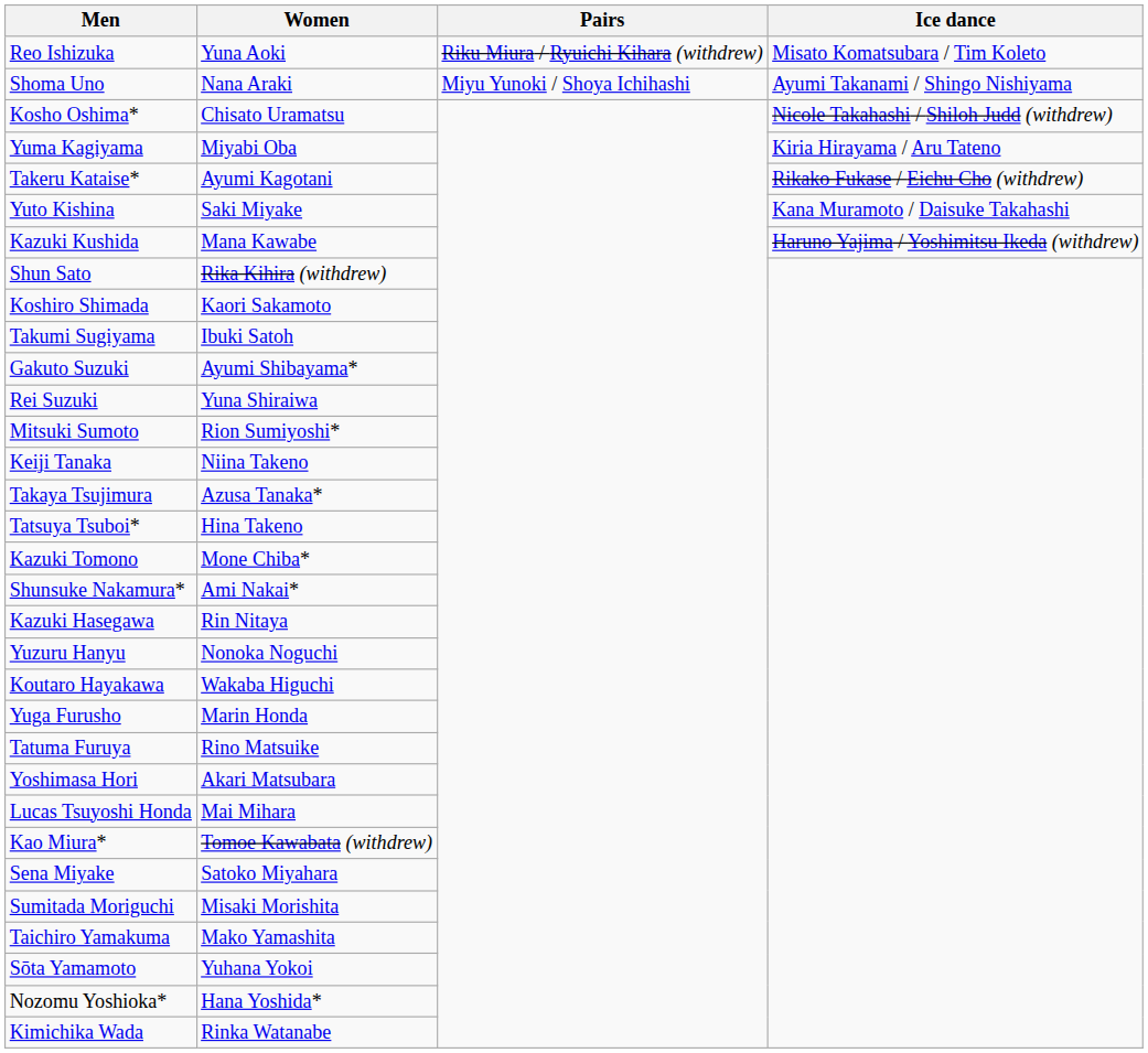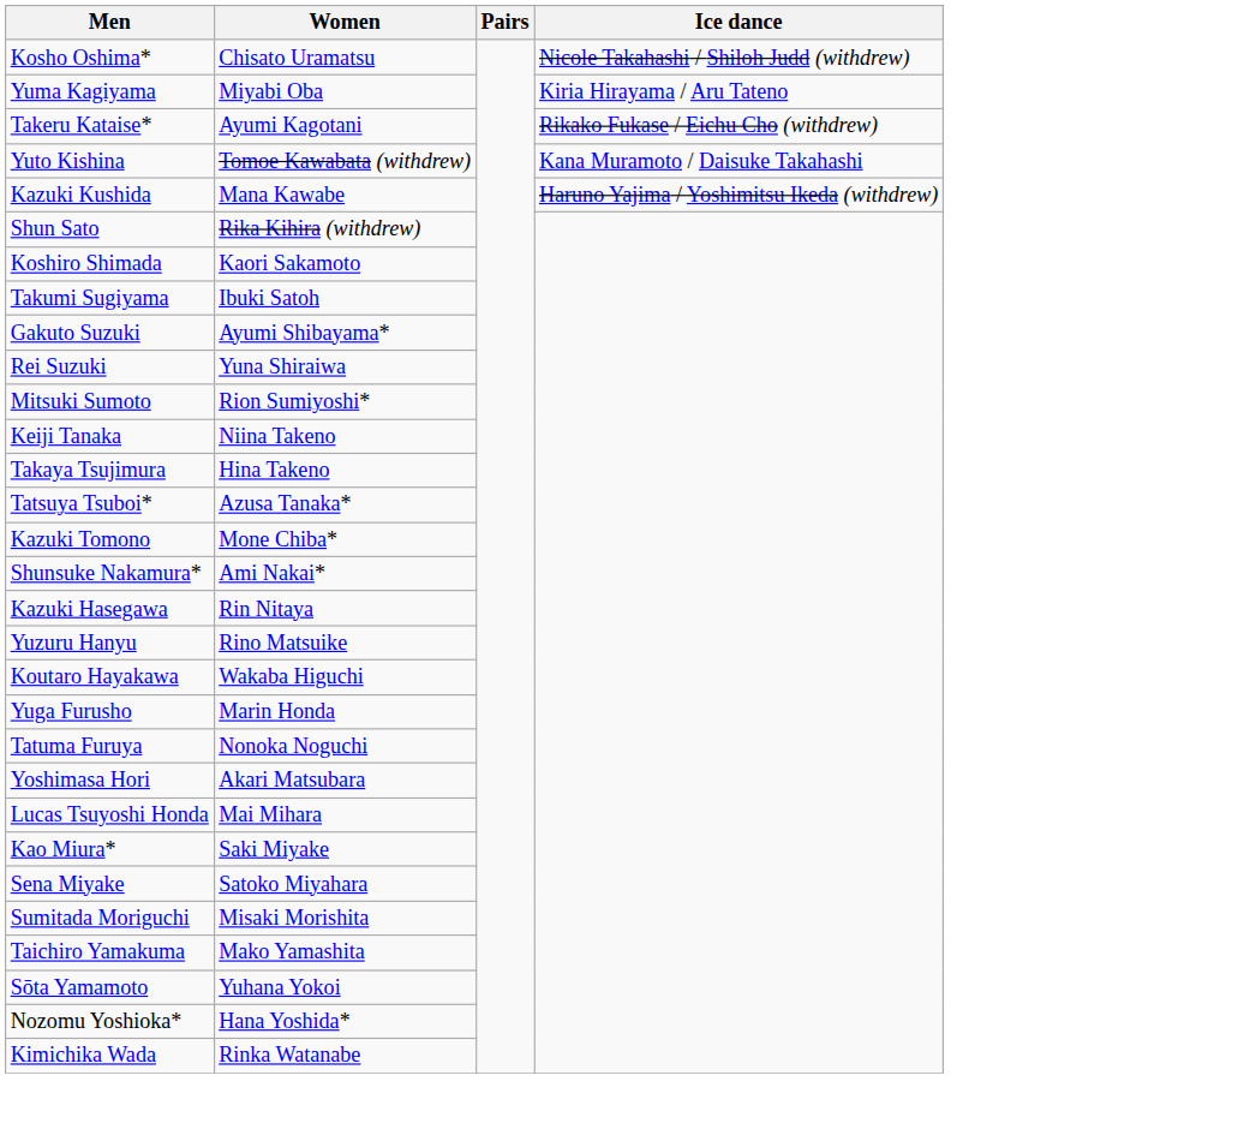- row: Reo Ishizuka | Yuna Aoki | Riku Miura / Ryuichi Kihara (withdrew) | Misato Komatsubara / Tim Koleto
- row: Shoma Uno | Nana Araki | Miyu Yunoki / Shoya Ichihashi | Ayumi Takanami / Shingo Nishiyama
Yuto Kishina | Women: Saki Miyake -> Tomoe Kawabata (withdrew)
Takaya Tsujimura | Women: Azusa Tanaka* -> Hina Takeno
Tatsuya Tsuboi* | Women: Hina Takeno -> Azusa Tanaka*
Yuzuru Hanyu | Women: Nonoka Noguchi -> Rino Matsuike
Tatuma Furuya | Women: Rino Matsuike -> Nonoka Noguchi
Kao Miura* | Women: Tomoe Kawabata (withdrew) -> Saki Miyake
